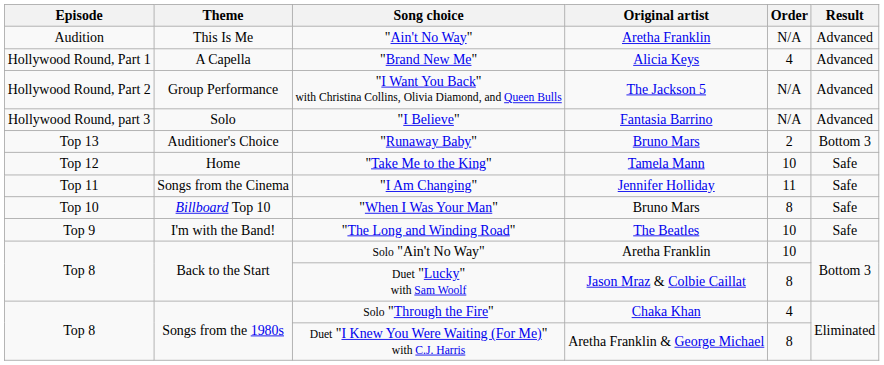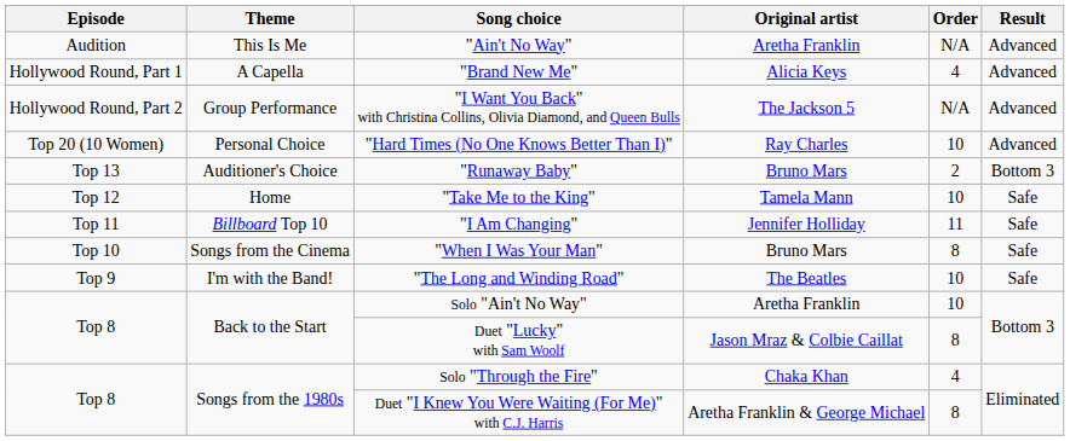- row: Hollywood Round, part 3 | Solo | "I Believe" | Fantasia Barrino | N/A | Advanced
+ row: Top 20 (10 Women) | Personal Choice | "Hard Times (No One Knows Better Than I)" | Ray Charles | 10 | Advanced
"I Am Changing" | Theme: Songs from the Cinema -> Billboard Top 10
"When I Was Your Man" | Theme: Billboard Top 10 -> Songs from the Cinema
